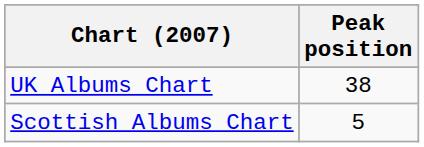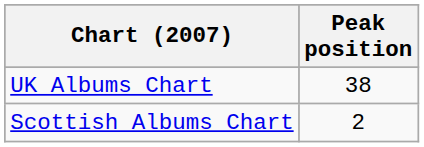Scottish Albums Chart | Peak position: 5 -> 2
